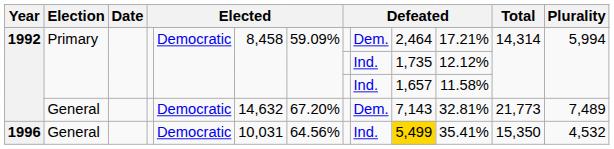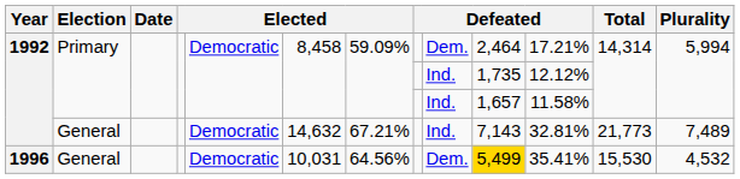1992 / General | column 7: 67.20% -> 67.21%
1992 / General | column 9: Dem. -> Ind.
1996 | column 9: Ind. -> Dem.
1996 | Total: 15,350 -> 15,530
